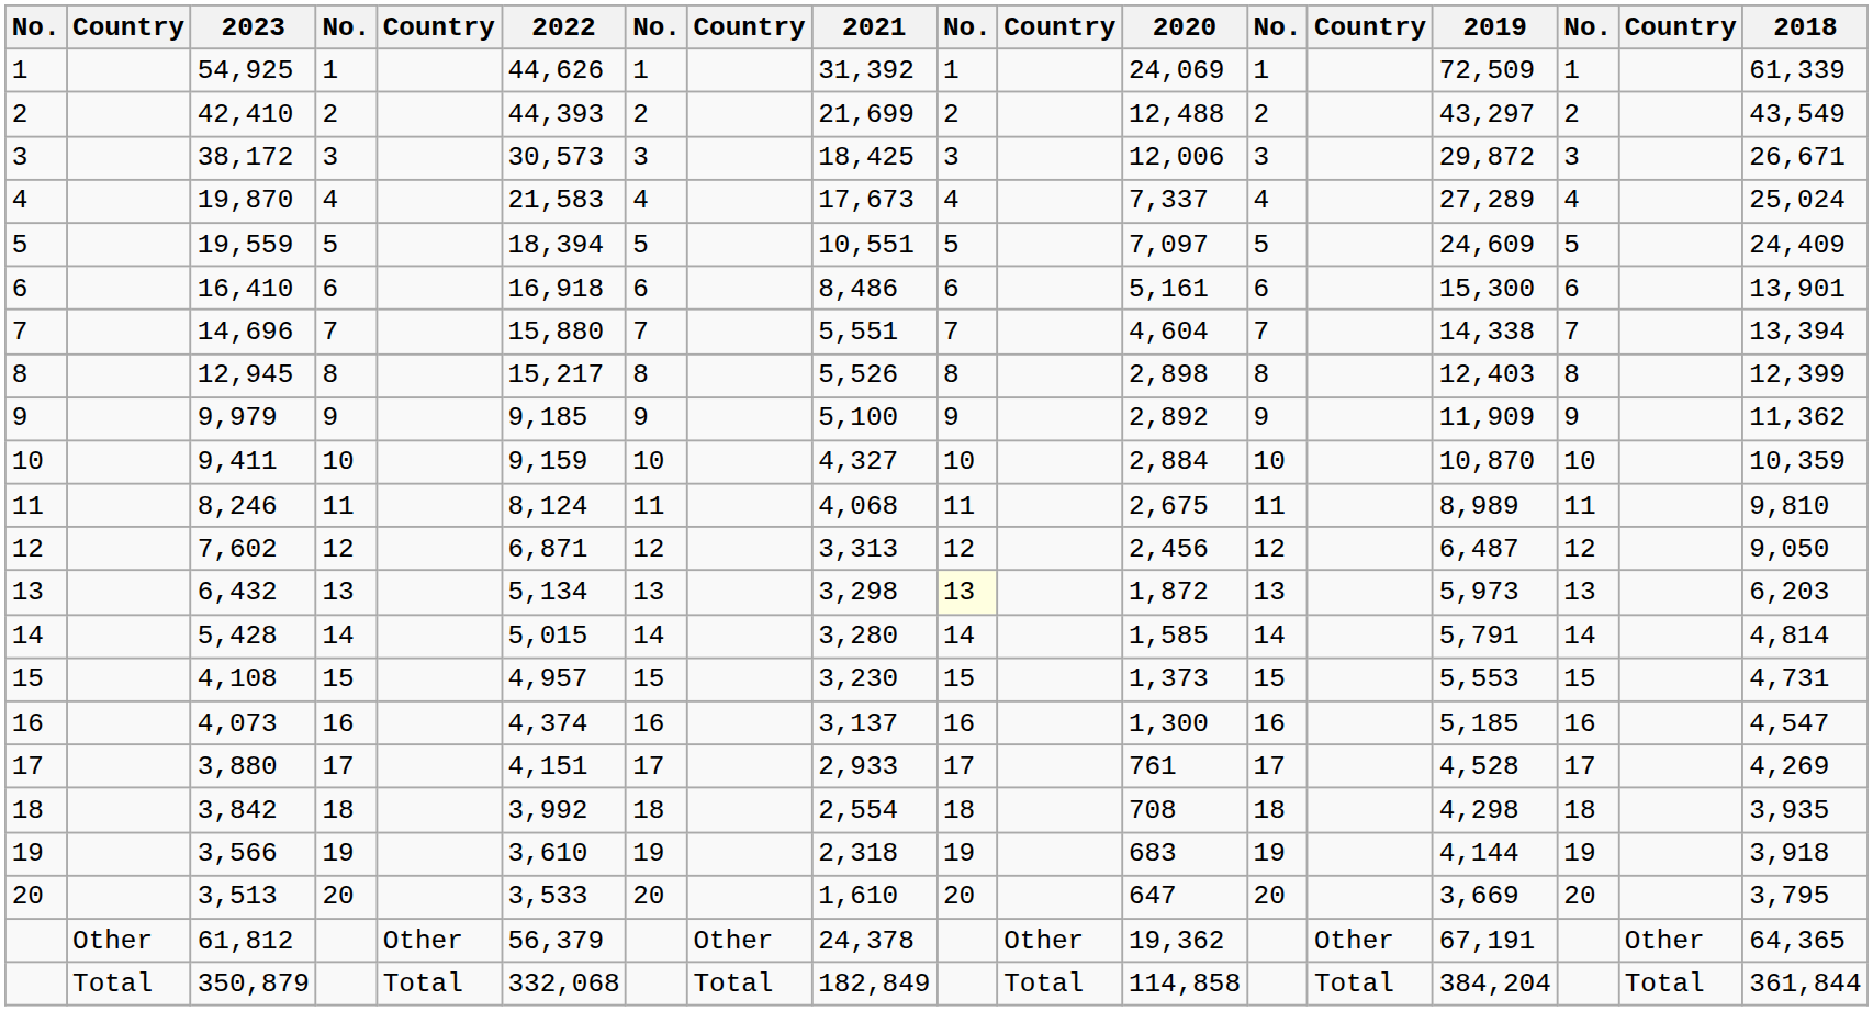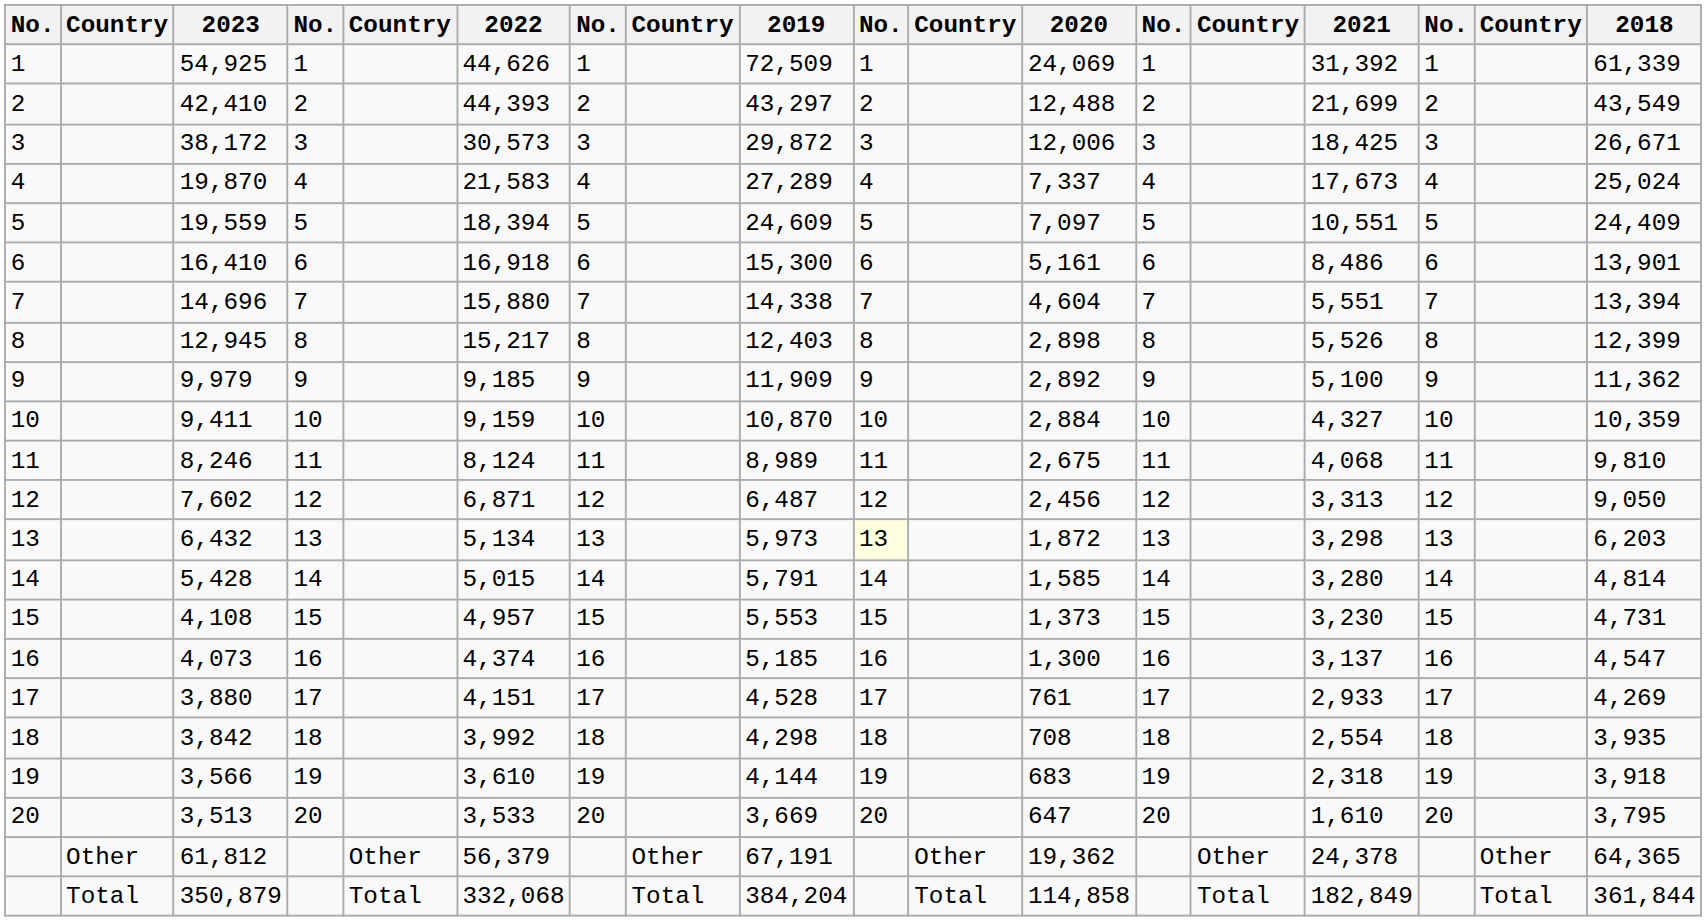columns swapped: 2021 <-> 2019
